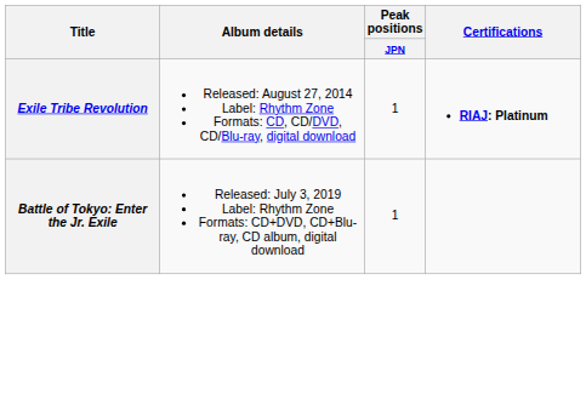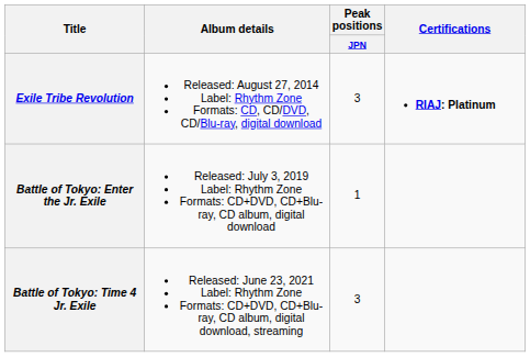Exile Tribe Revolution | Peak positions / JPN: 1 -> 3
+ row: Battle of Tokyo: Time 4 Jr. Exile | Released: June 23, 2021 Label: Rhythm Zone Formats: CD+DVD, CD+Blu-ray, CD album, digital download, streaming | 3
